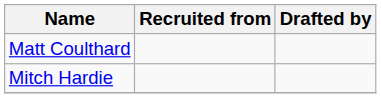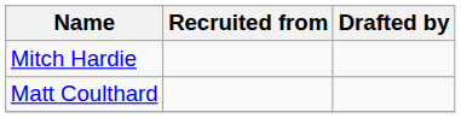rows swapped: Matt Coulthard <-> Mitch Hardie
